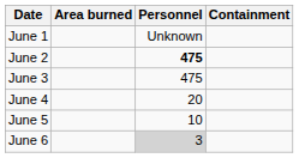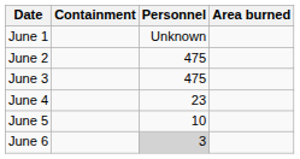columns swapped: Area burned <-> Containment
June 2 | Personnel: bold -> normal
June 4 | Personnel: 20 -> 23
